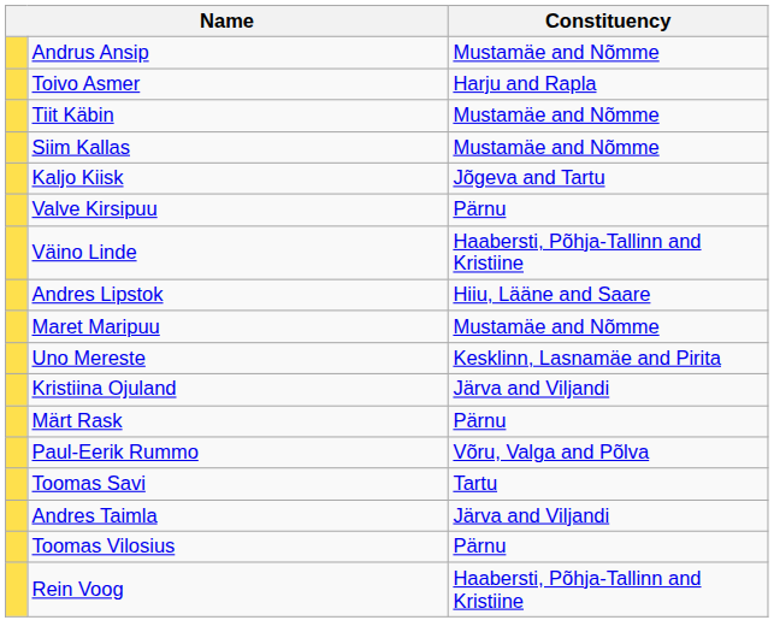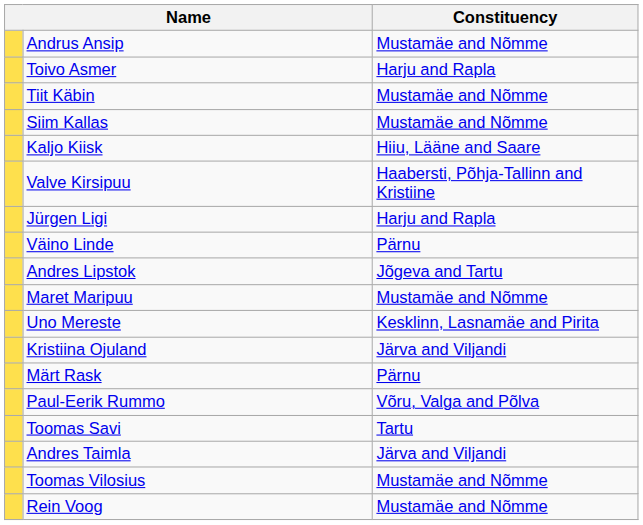Kaljo Kiisk | Constituency: Jõgeva and Tartu -> Hiiu, Lääne and Saare
Valve Kirsipuu | Constituency: Pärnu -> Haabersti, Põhja-Tallinn and Kristiine
+ row: Jürgen Ligi | Harju and Rapla
Väino Linde | Constituency: Haabersti, Põhja-Tallinn and Kristiine -> Pärnu
Andres Lipstok | Constituency: Hiiu, Lääne and Saare -> Jõgeva and Tartu
Toomas Vilosius | Constituency: Pärnu -> Mustamäe and Nõmme
Rein Voog | Constituency: Haabersti, Põhja-Tallinn and Kristiine -> Mustamäe and Nõmme
